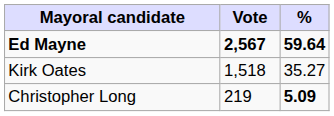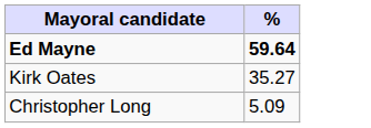- column: Vote | 2,567 | 1,518 | 219
Christopher Long | %: bold -> normal
